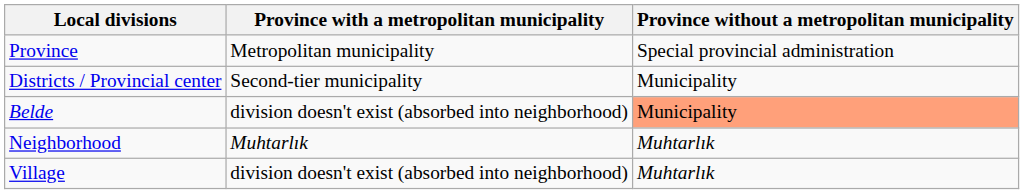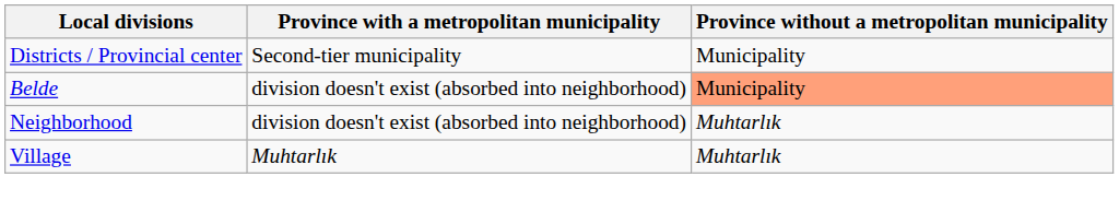- row: Province | Metropolitan municipality | Special provincial administration
Neighborhood | Province with a metropolitan municipality: Muhtarlık -> division doesn't exist (absorbed into neighborhood)
Village | Province with a metropolitan municipality: division doesn't exist (absorbed into neighborhood) -> Muhtarlık
